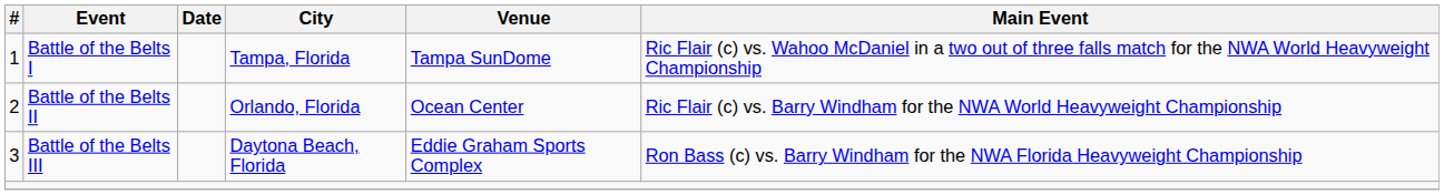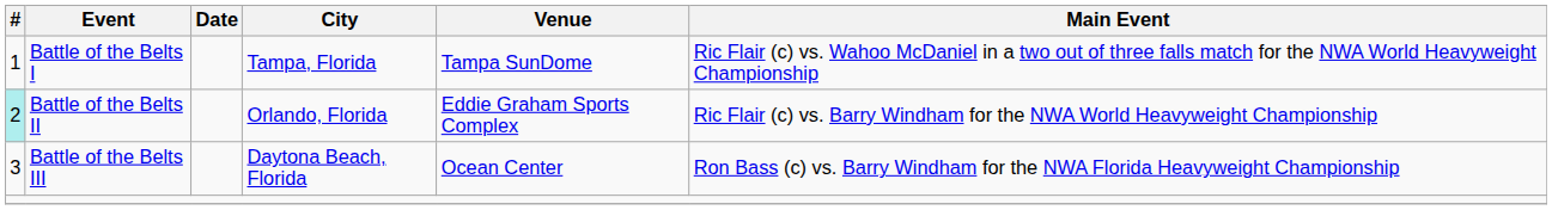Battle of the Belts II | #: no background -> paleturquoise background
Battle of the Belts II | Venue: Ocean Center -> Eddie Graham Sports Complex
Battle of the Belts III | Venue: Eddie Graham Sports Complex -> Ocean Center
